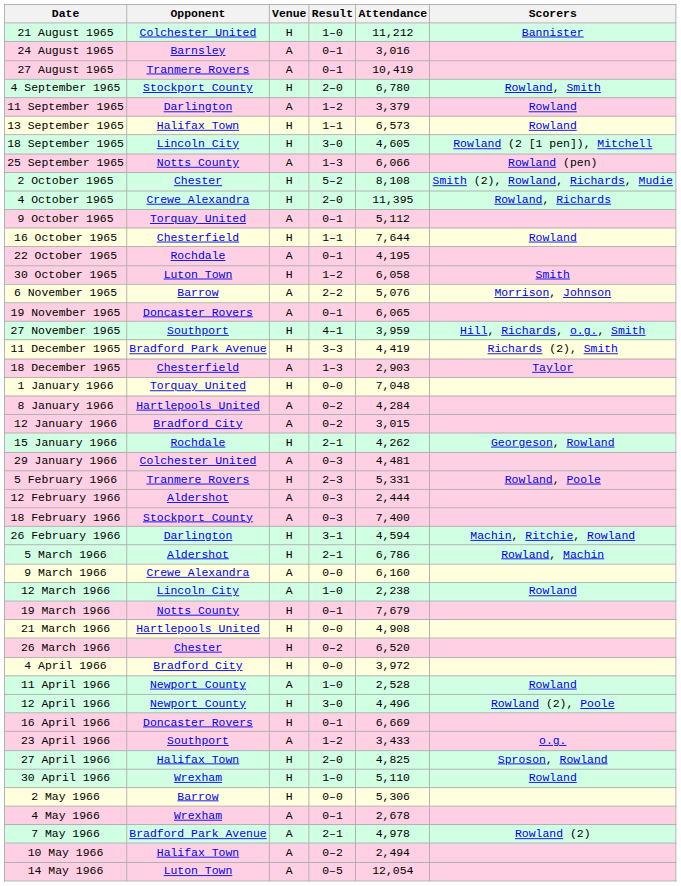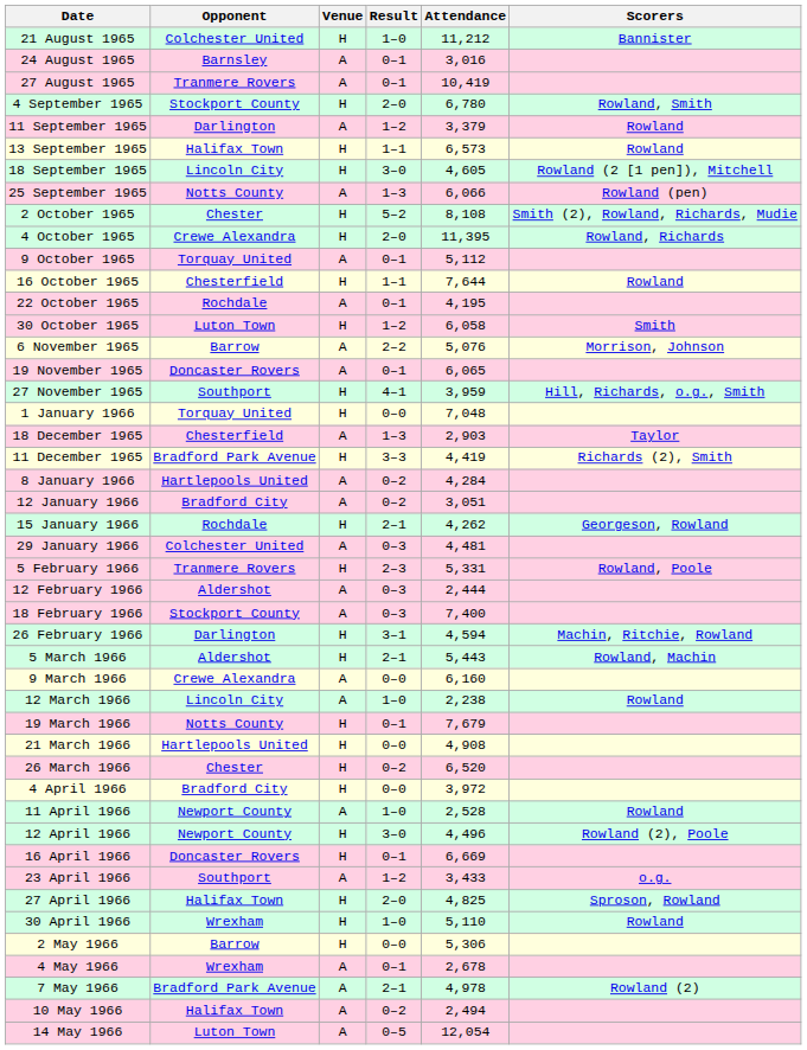rows swapped: 11 December 1965 <-> 1 January 1966
12 January 1966 | Attendance: 3,015 -> 3,051
5 March 1966 | Attendance: 6,786 -> 5,443
